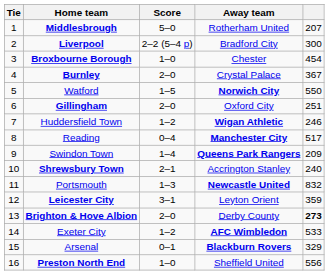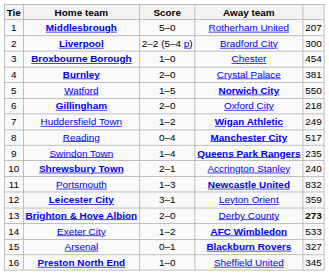Burnley | column 5: 367 -> 381
Gillingham | column 5: 251 -> 218
Huddersfield Town | column 5: 246 -> 249
Swindon Town | column 5: 209 -> 235
Arsenal | column 5: 329 -> 327
Preston North End | column 5: 556 -> 345
